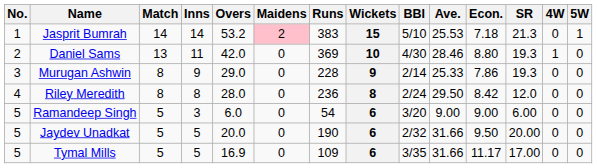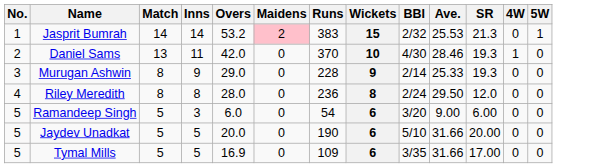- column: Econ. | 7.18 | 8.80 | 7.86 | 8.42 | 9.00 | 9.50 | 11.17
Jasprit Bumrah | BBI: 5/10 -> 2/32
Daniel Sams | Runs: 369 -> 370
Jaydev Unadkat | BBI: 2/32 -> 5/10
